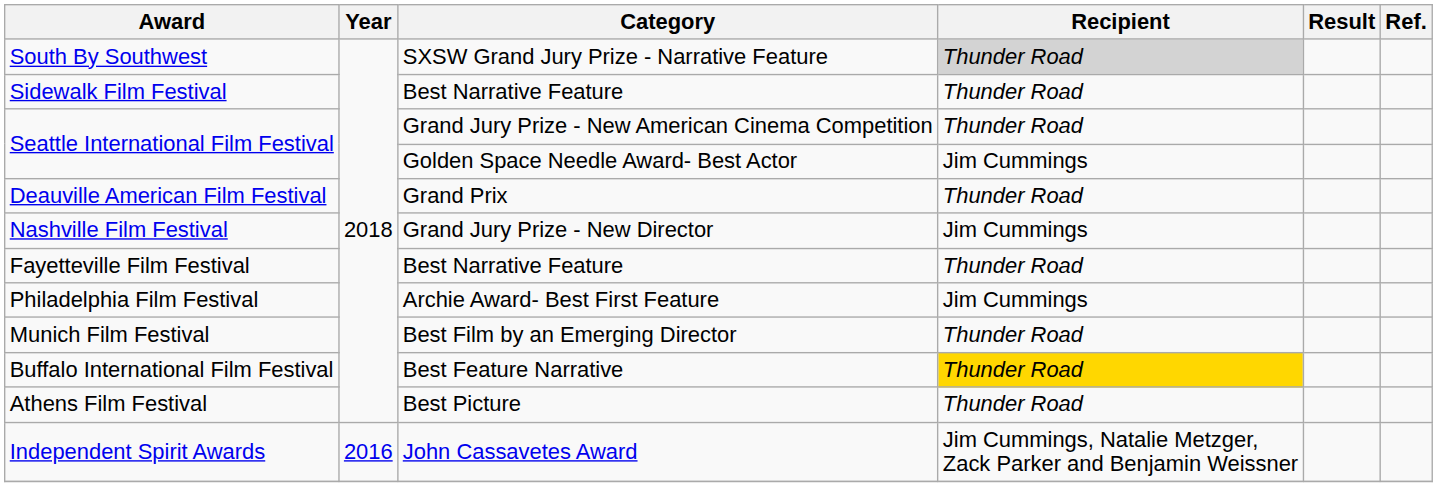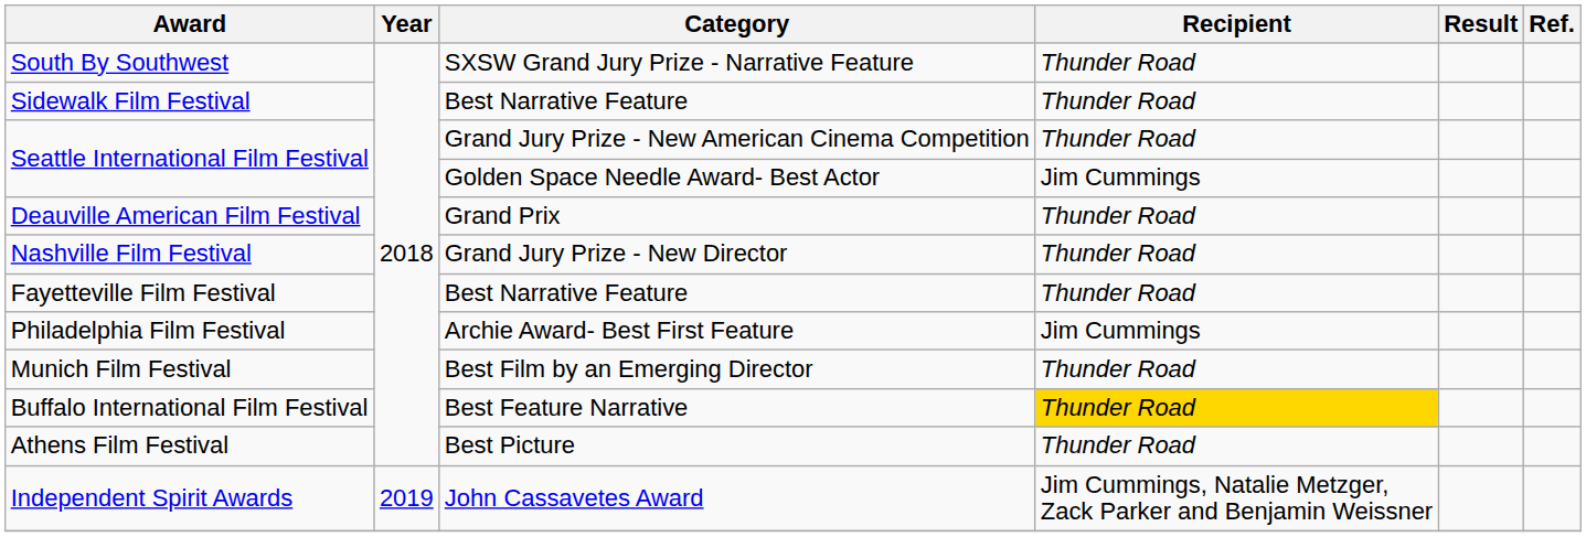South By Southwest | Recipient: lightgrey background -> no background
Nashville Film Festival | Recipient: Jim Cummings -> Thunder Road
Independent Spirit Awards | Year: 2016 -> 2019
